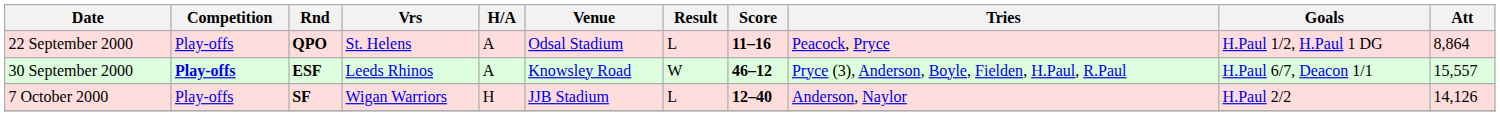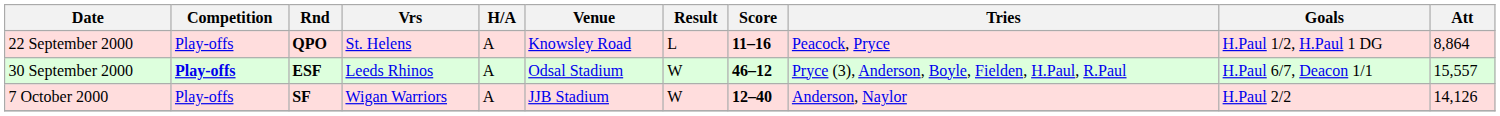22 September 2000 | Venue: Odsal Stadium -> Knowsley Road
30 September 2000 | Venue: Knowsley Road -> Odsal Stadium
7 October 2000 | H/A: H -> A
7 October 2000 | Result: L -> W
